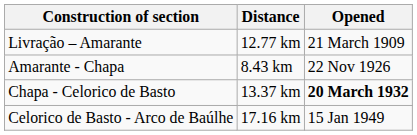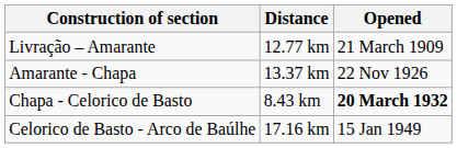Amarante - Chapa | Distance: 8.43 km -> 13.37 km
Chapa - Celorico de Basto | Distance: 13.37 km -> 8.43 km
